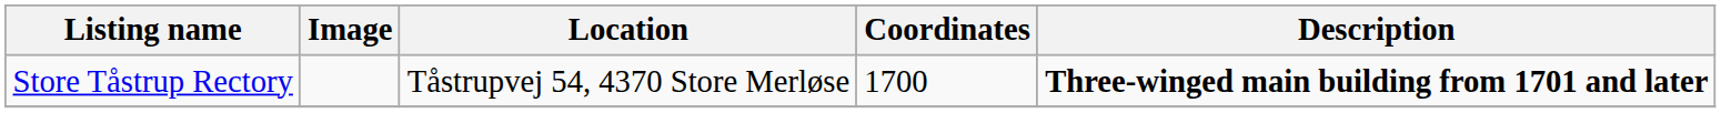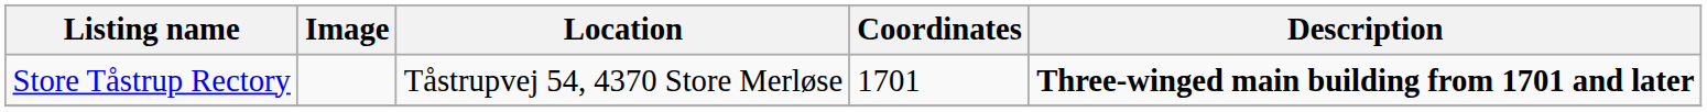Store Tåstrup Rectory | Coordinates: 1700 -> 1701
